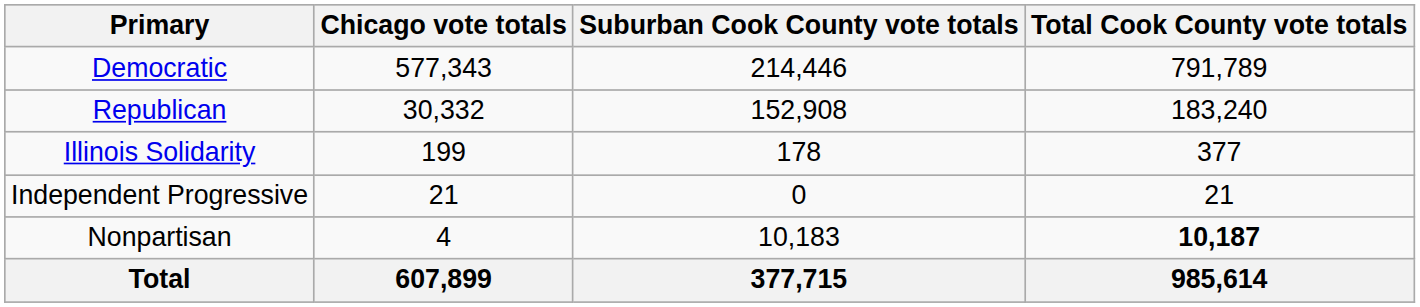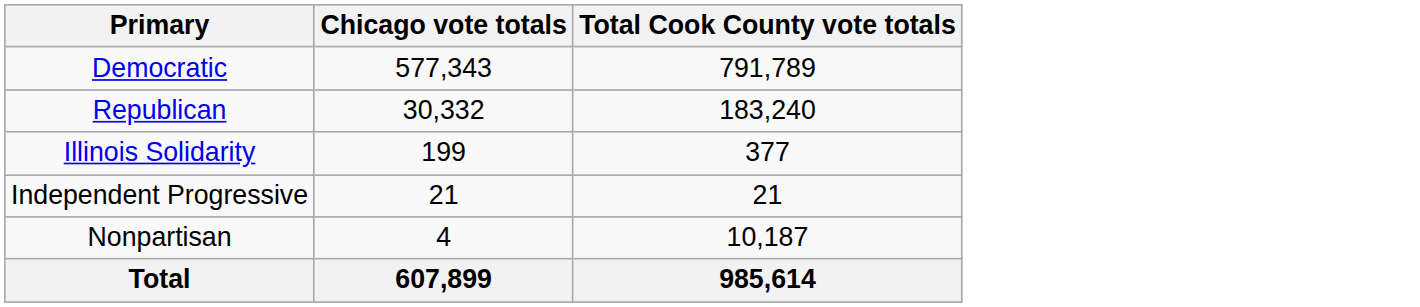- column: Suburban Cook County vote totals | 214,446 | 152,908 | 178 | 0 | 10,183 | 377,715
Nonpartisan | Total Cook County vote totals: bold -> normal
